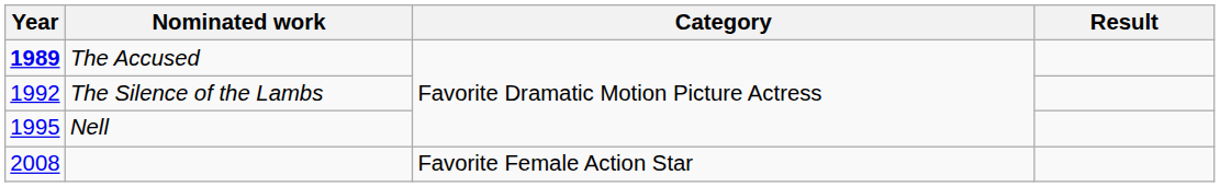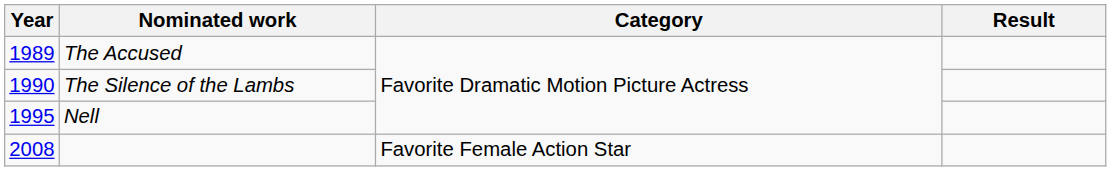The Accused | Year: bold -> normal
The Silence of the Lambs | Year: 1992 -> 1990
